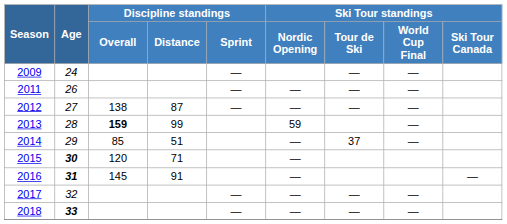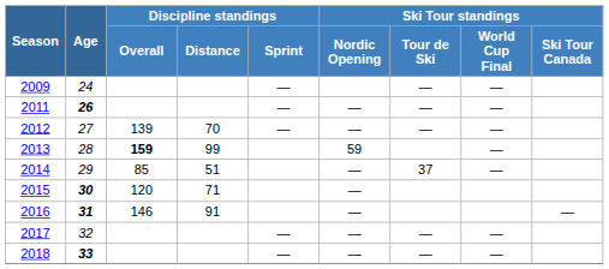2011 | Age: normal -> bold
2012 | Discipline standings / Overall: 138 -> 139
2012 | Discipline standings / Distance: 87 -> 70
2016 | Discipline standings / Overall: 145 -> 146
